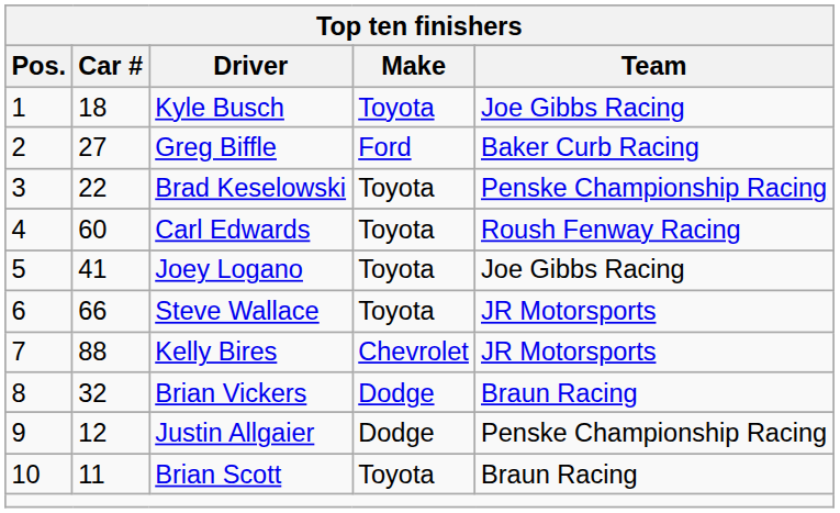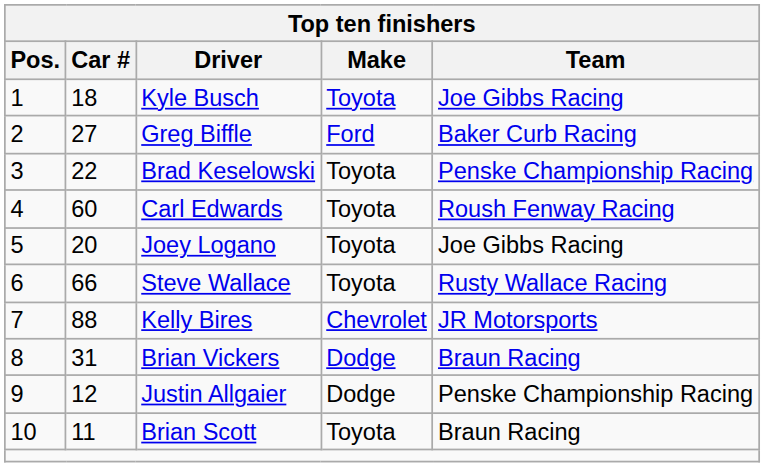Joey Logano | Car #: 41 -> 20
Steve Wallace | Team: JR Motorsports -> Rusty Wallace Racing
Brian Vickers | Car #: 32 -> 31
